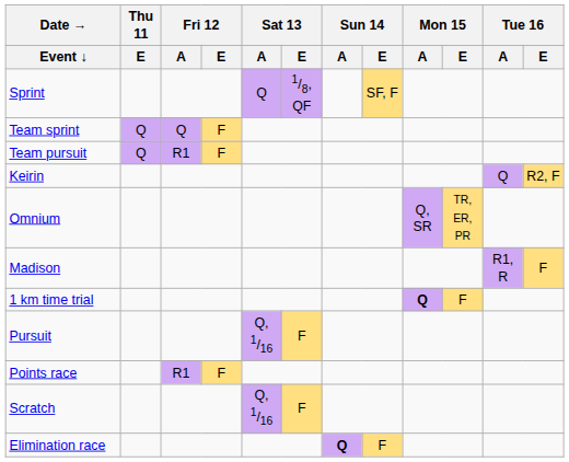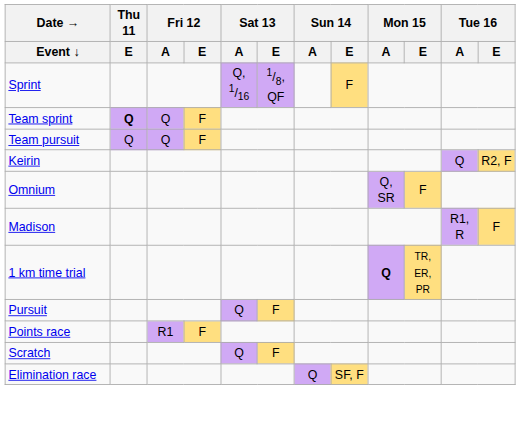Sprint | Sat 13 / A: Q -> Q, 1/16
Sprint | Sun 14 / E: SF, F -> F
Team sprint | Thu 11 / E: normal -> bold
Team pursuit | Fri 12 / A: R1 -> Q
Omnium | Mon 15 / E: TR, ER, PR -> F
1 km time trial | Mon 15 / E: F -> TR, ER, PR
Pursuit | Sat 13 / A: Q, 1/16 -> Q
Scratch | Sat 13 / A: Q, 1/16 -> Q
Elimination race | Sun 14 / A: bold -> normal
Elimination race | Sun 14 / E: F -> SF, F
